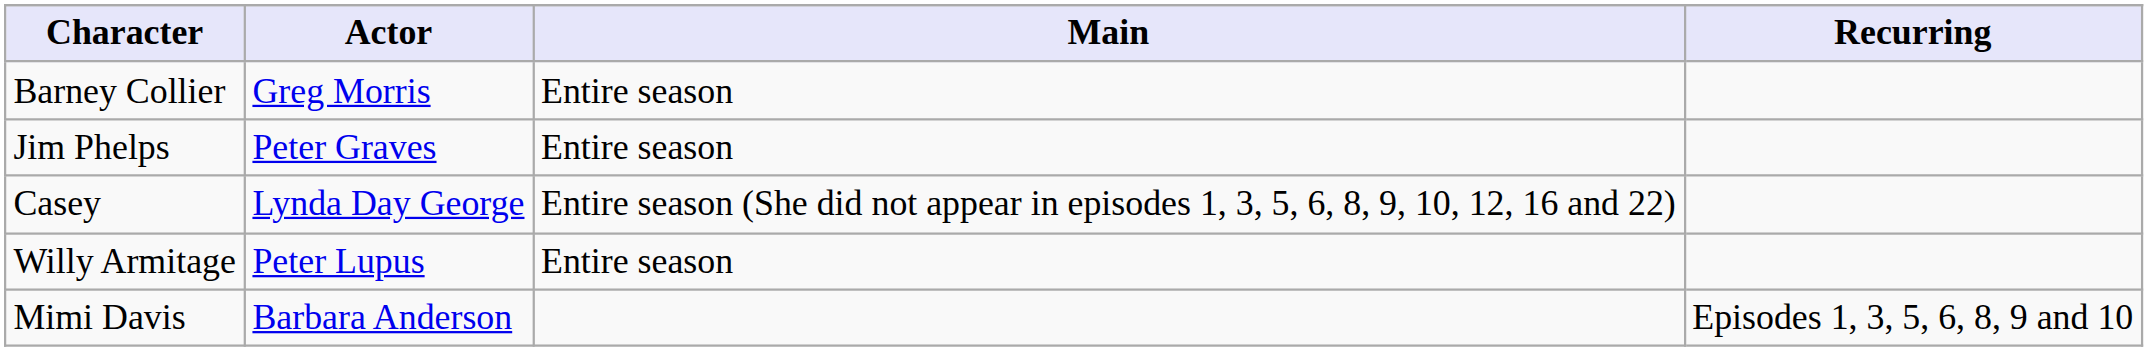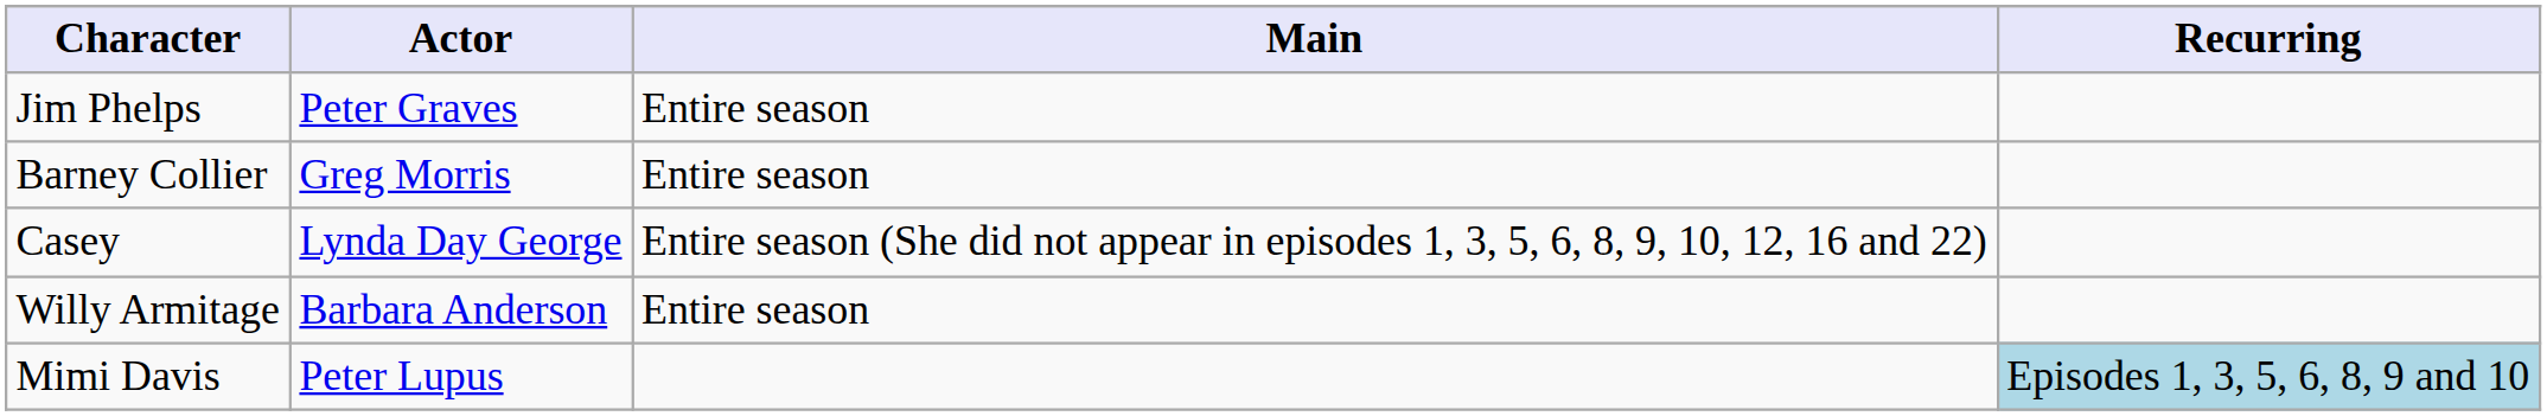rows swapped: Jim Phelps <-> Barney Collier
Willy Armitage | Actor: Peter Lupus -> Barbara Anderson
Mimi Davis | Actor: Barbara Anderson -> Peter Lupus
Mimi Davis | Recurring: no background -> lightblue background
